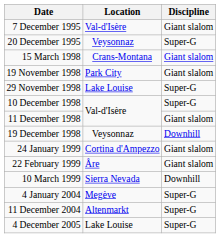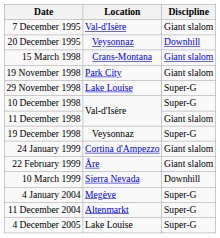20 December 1995 | Discipline: Super-G -> Downhill
19 December 1998 | Discipline: Downhill -> Super-G
